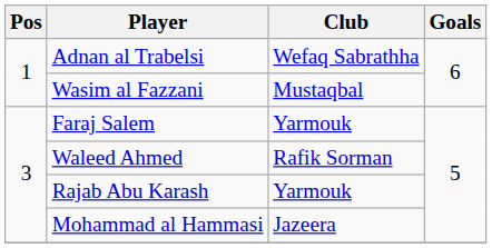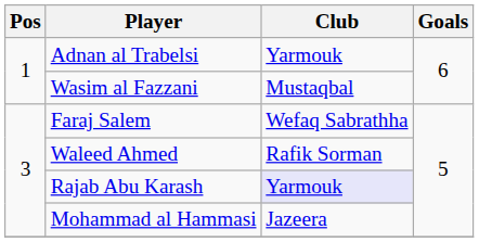Adnan al Trabelsi | Club: Wefaq Sabrathha -> Yarmouk
Faraj Salem | Club: Yarmouk -> Wefaq Sabrathha
Rajab Abu Karash | Club: no background -> lavender background
